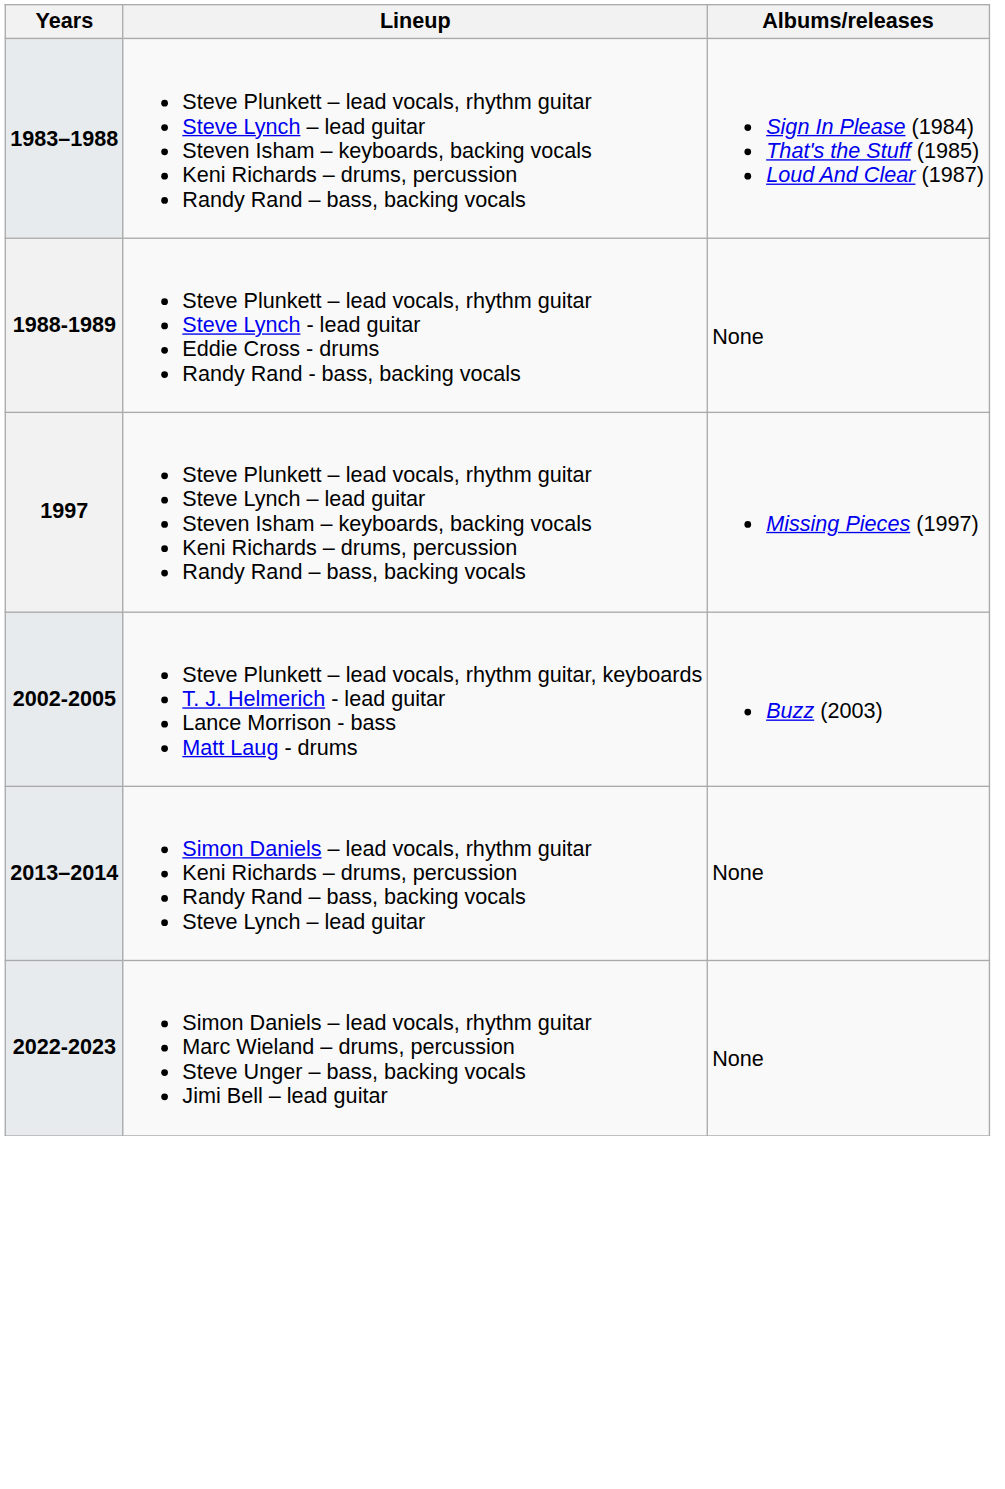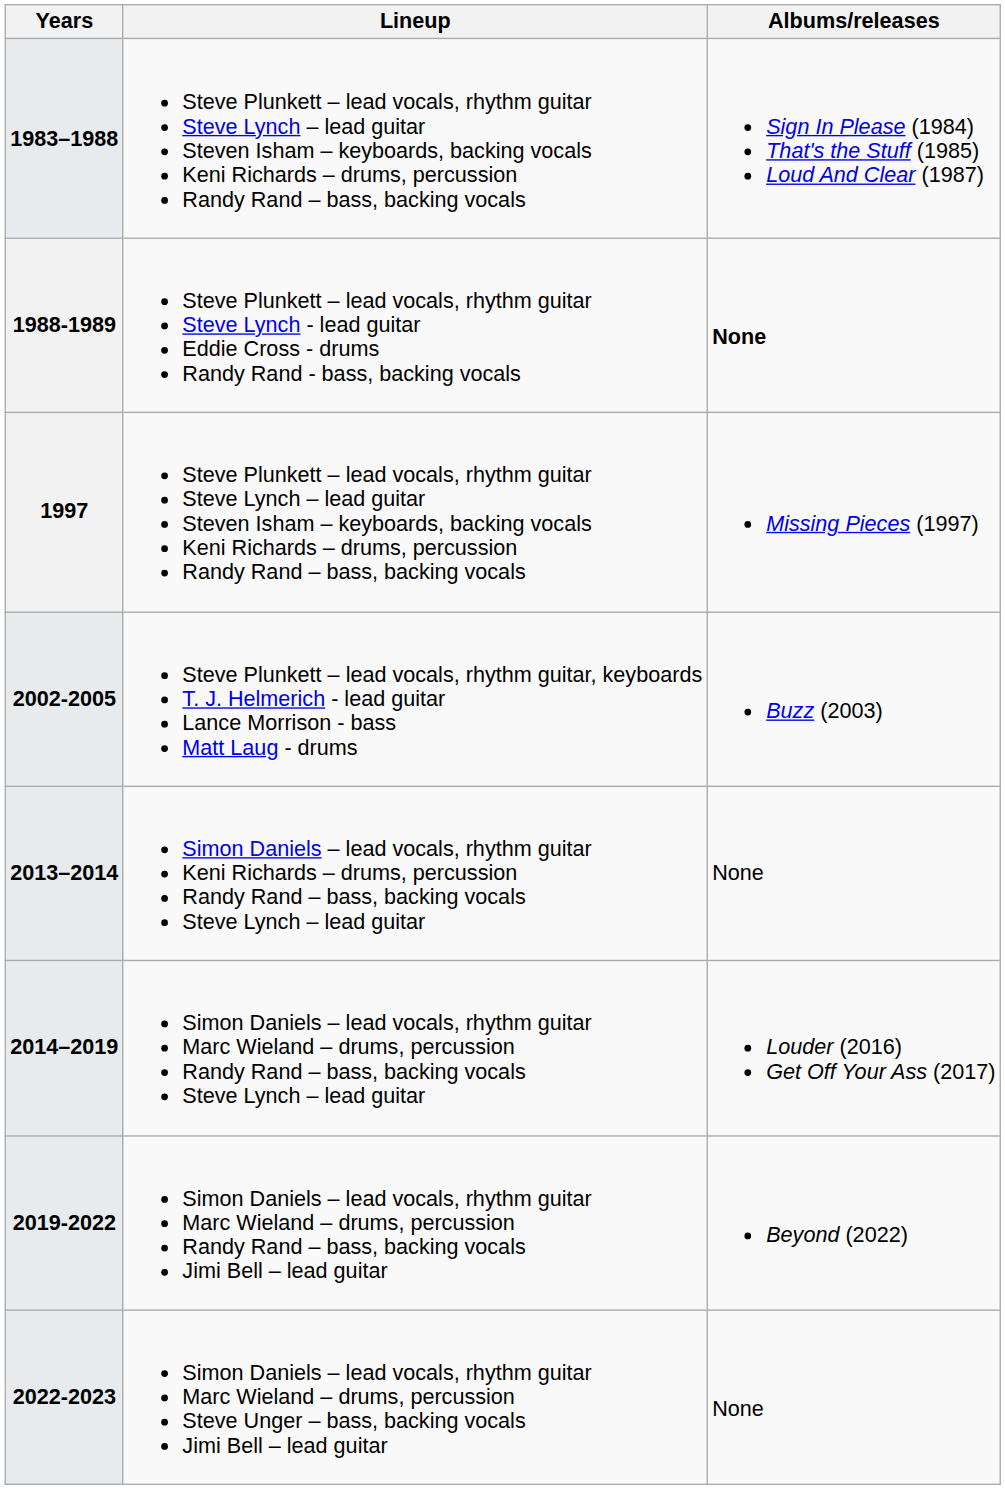1988-1989 | Albums/releases: normal -> bold
+ row: 2014–2019 | Simon Daniels – lead vocals, rhythm guitar Marc Wieland – drums, percussion Randy Rand – bass, backing vocals Steve Lynch – lead guitar | Louder (2016) Get Off Your Ass (2017)
+ row: 2019-2022 | Simon Daniels – lead vocals, rhythm guitar Marc Wieland – drums, percussion Randy Rand – bass, backing vocals Jimi Bell – lead guitar | Beyond (2022)
